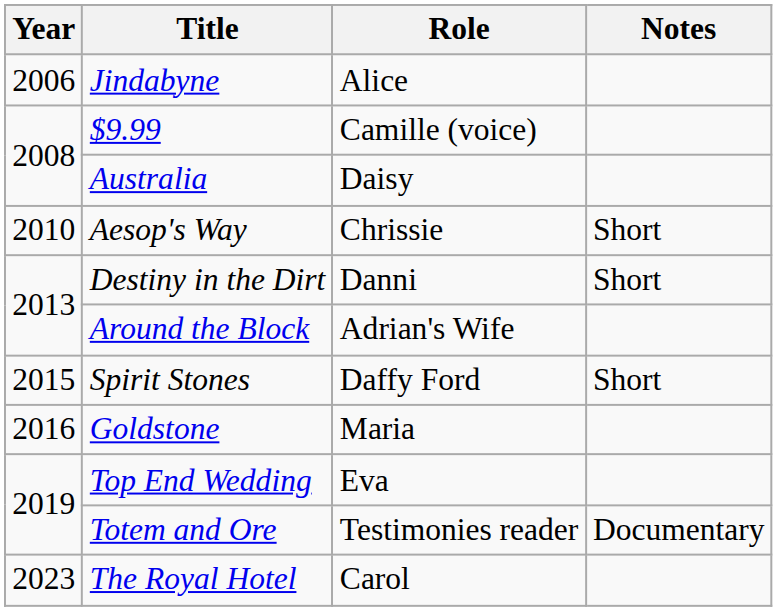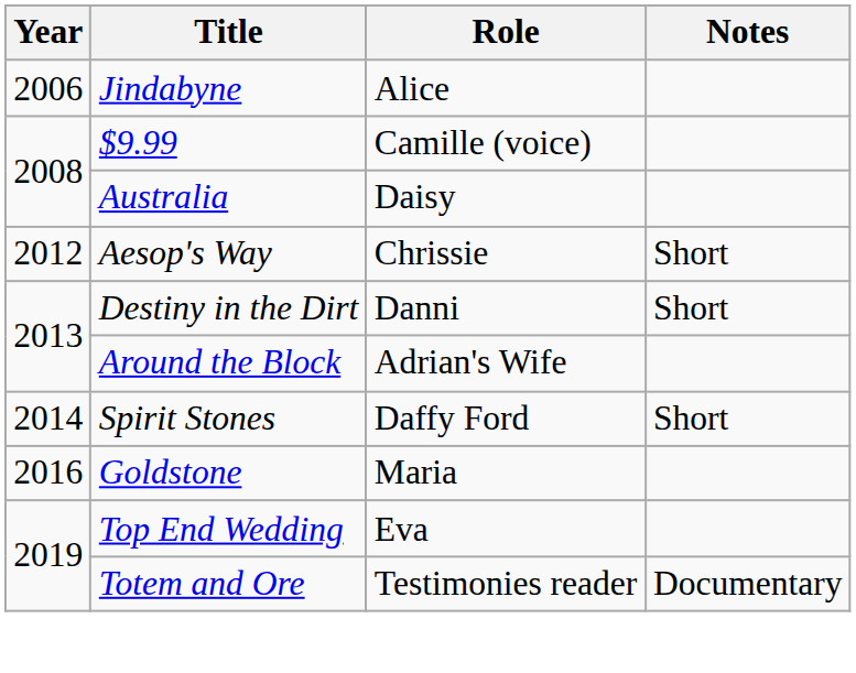Aesop's Way | Year: 2010 -> 2012
Spirit Stones | Year: 2015 -> 2014
- row: 2023 | The Royal Hotel | Carol
